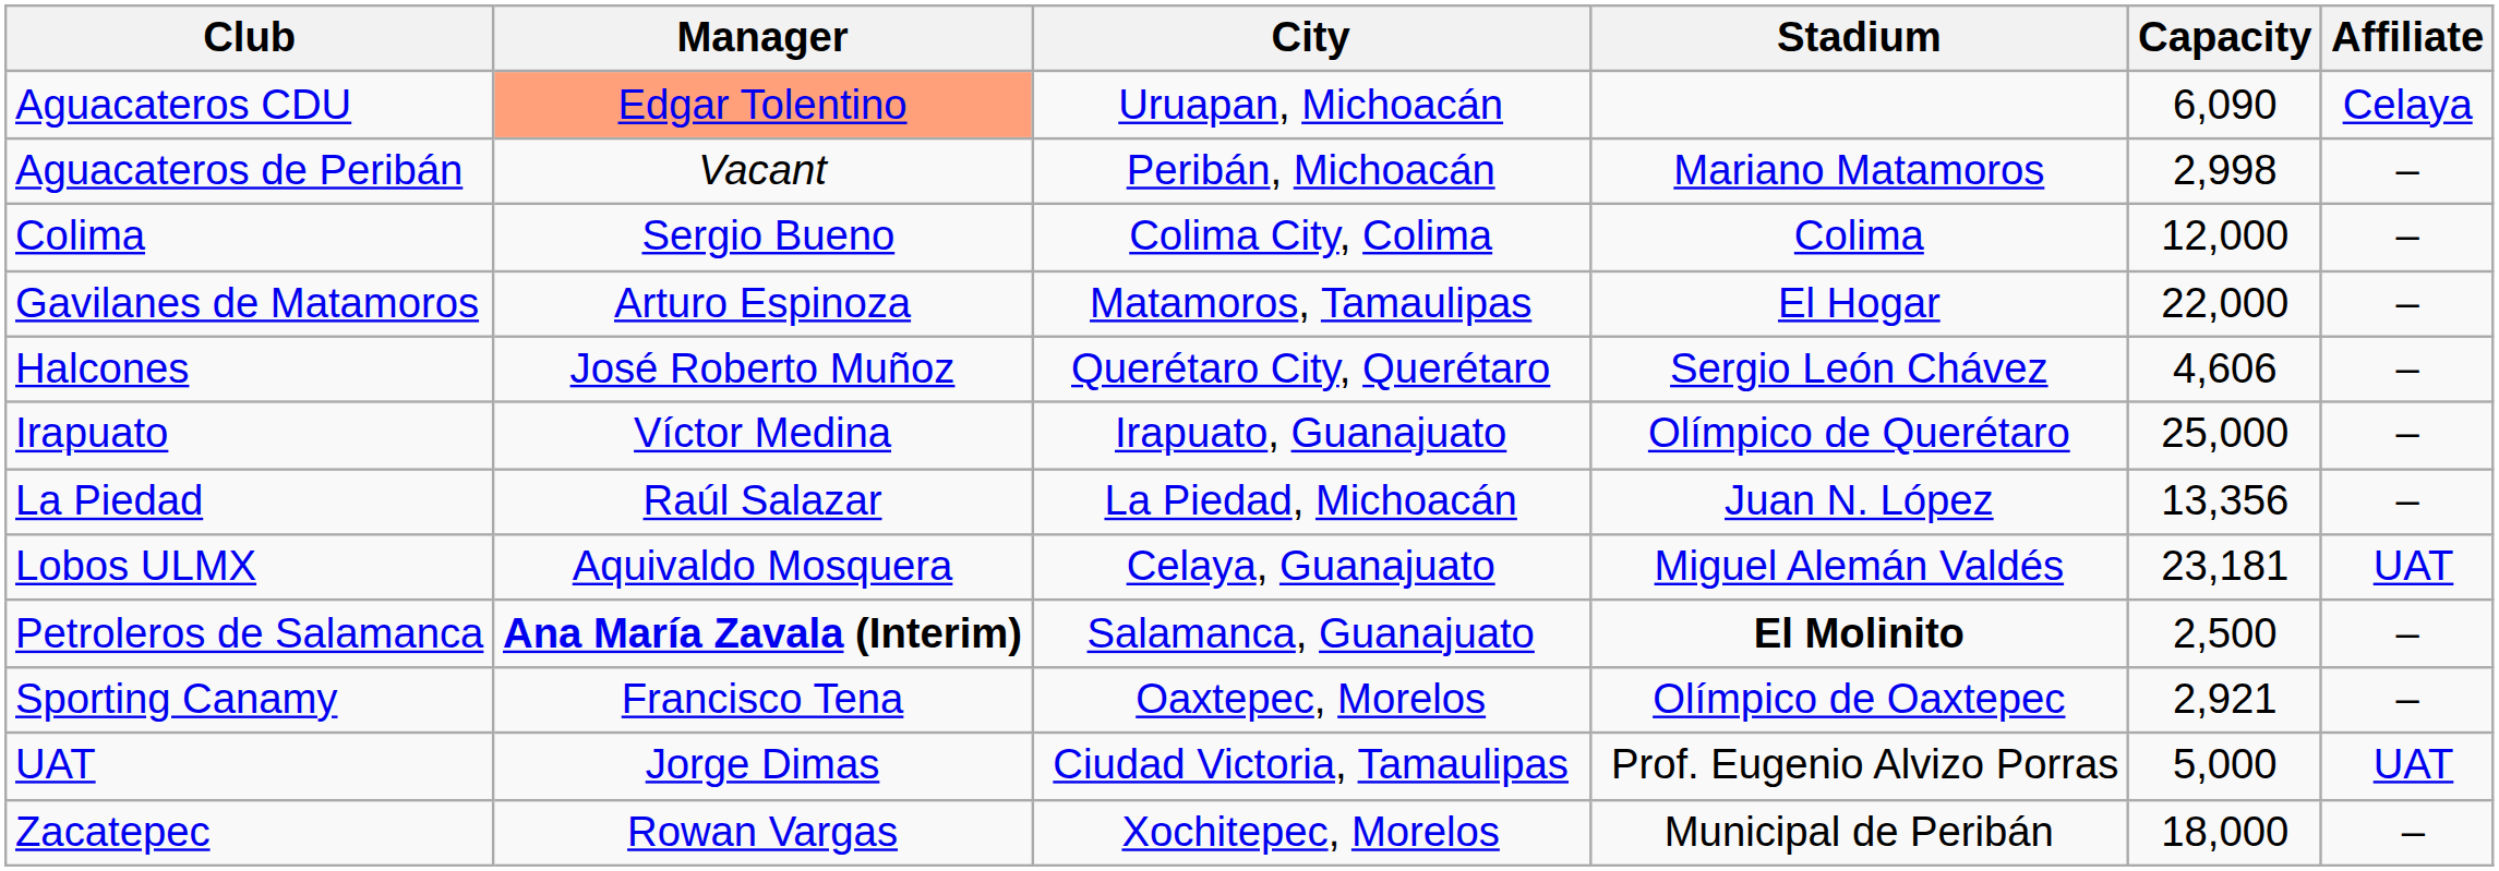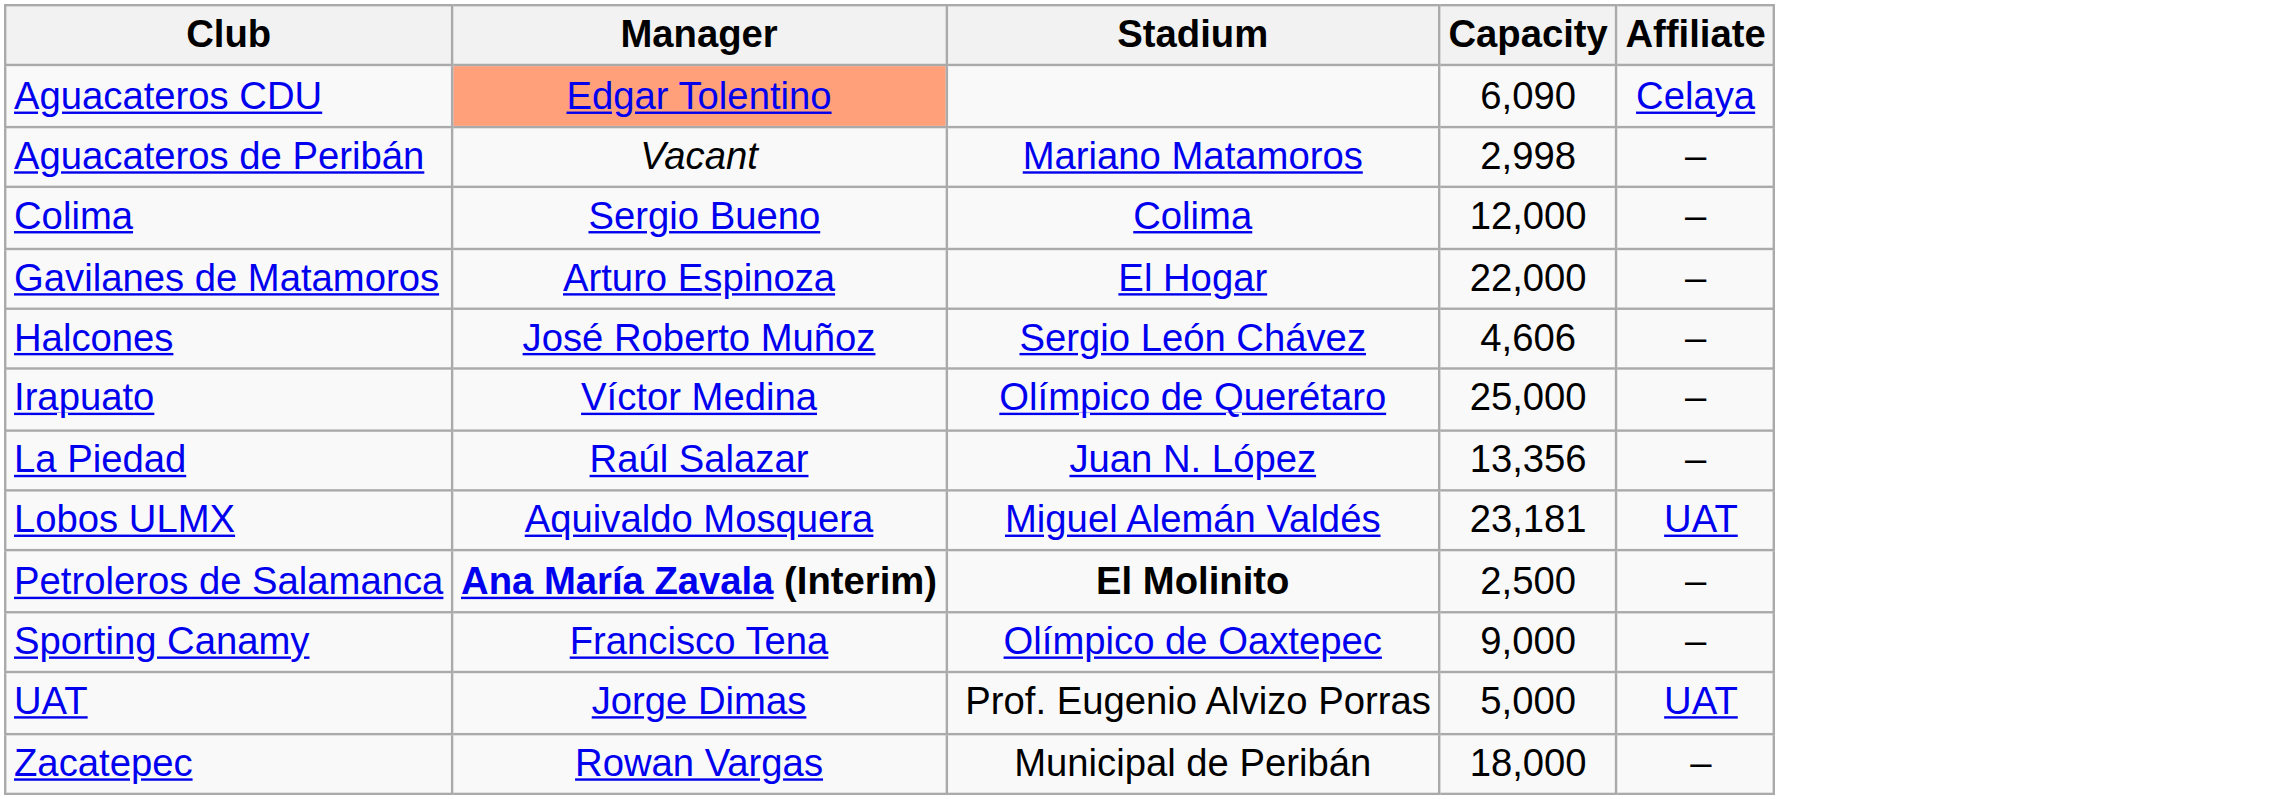- column: City | Uruapan, Michoacán | Peribán, Michoacán | Colima City, Colima | Matamoros, Tamaulipas | Querétaro City, Querétaro | Irapuato, Guanajuato | La Piedad, Michoacán | Celaya, Guanajuato | Salamanca, Guanajuato | Oaxtepec, Morelos | Ciudad Victoria, Tamaulipas | Xochitepec, Morelos
Sporting Canamy | Capacity: 2,921 -> 9,000
